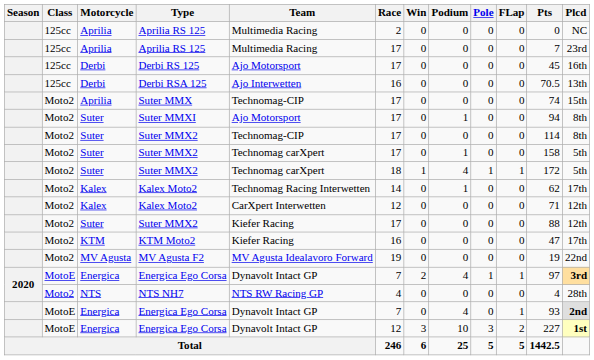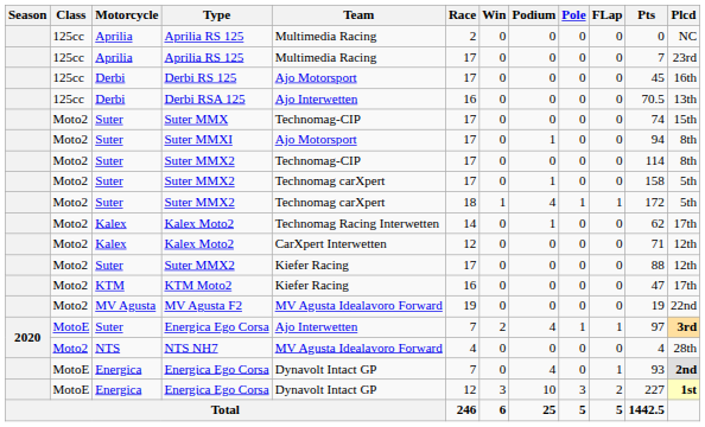Suter MMX | Motorcycle: Aprilia -> Suter
2020 / Energica Ego Corsa | Motorcycle: Energica -> Suter
2020 / Energica Ego Corsa | Team: Dynavolt Intact GP -> Ajo Interwetten
NTS NH7 | Team: NTS RW Racing GP -> MV Agusta Idealavoro Forward
